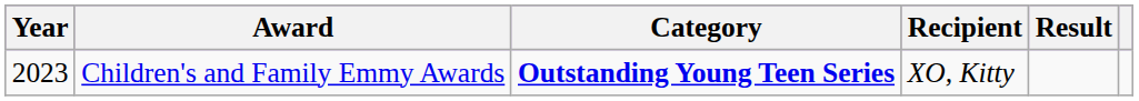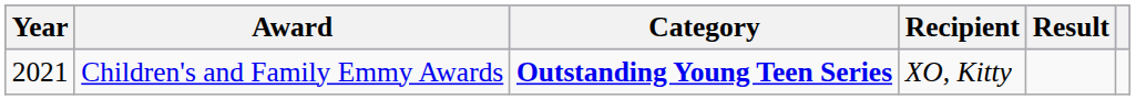Children's and Family Emmy Awards | Year: 2023 -> 2021
